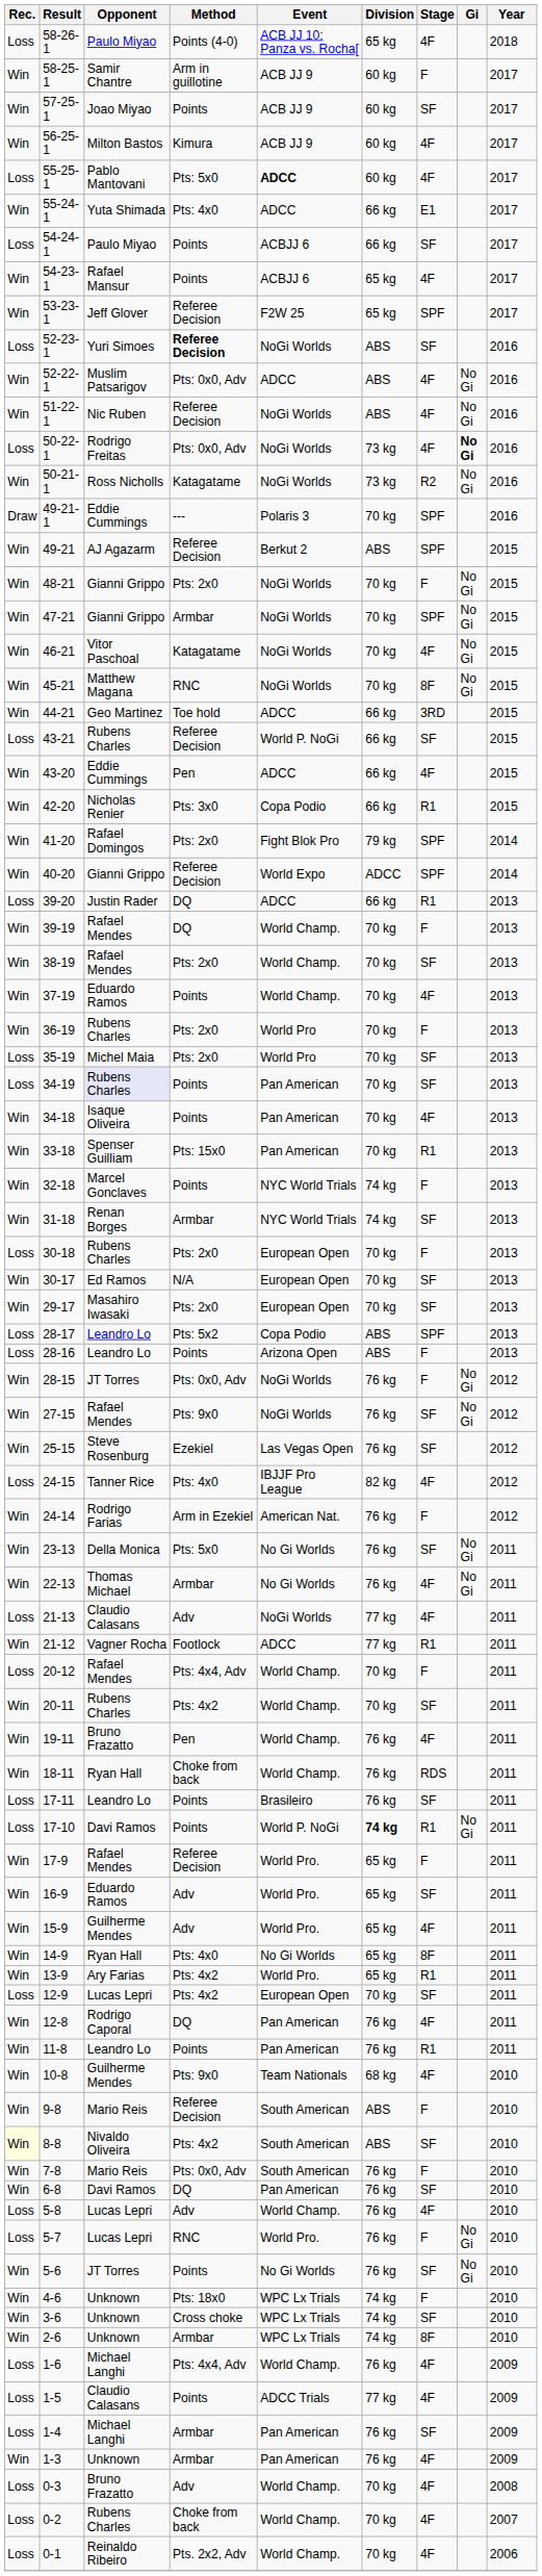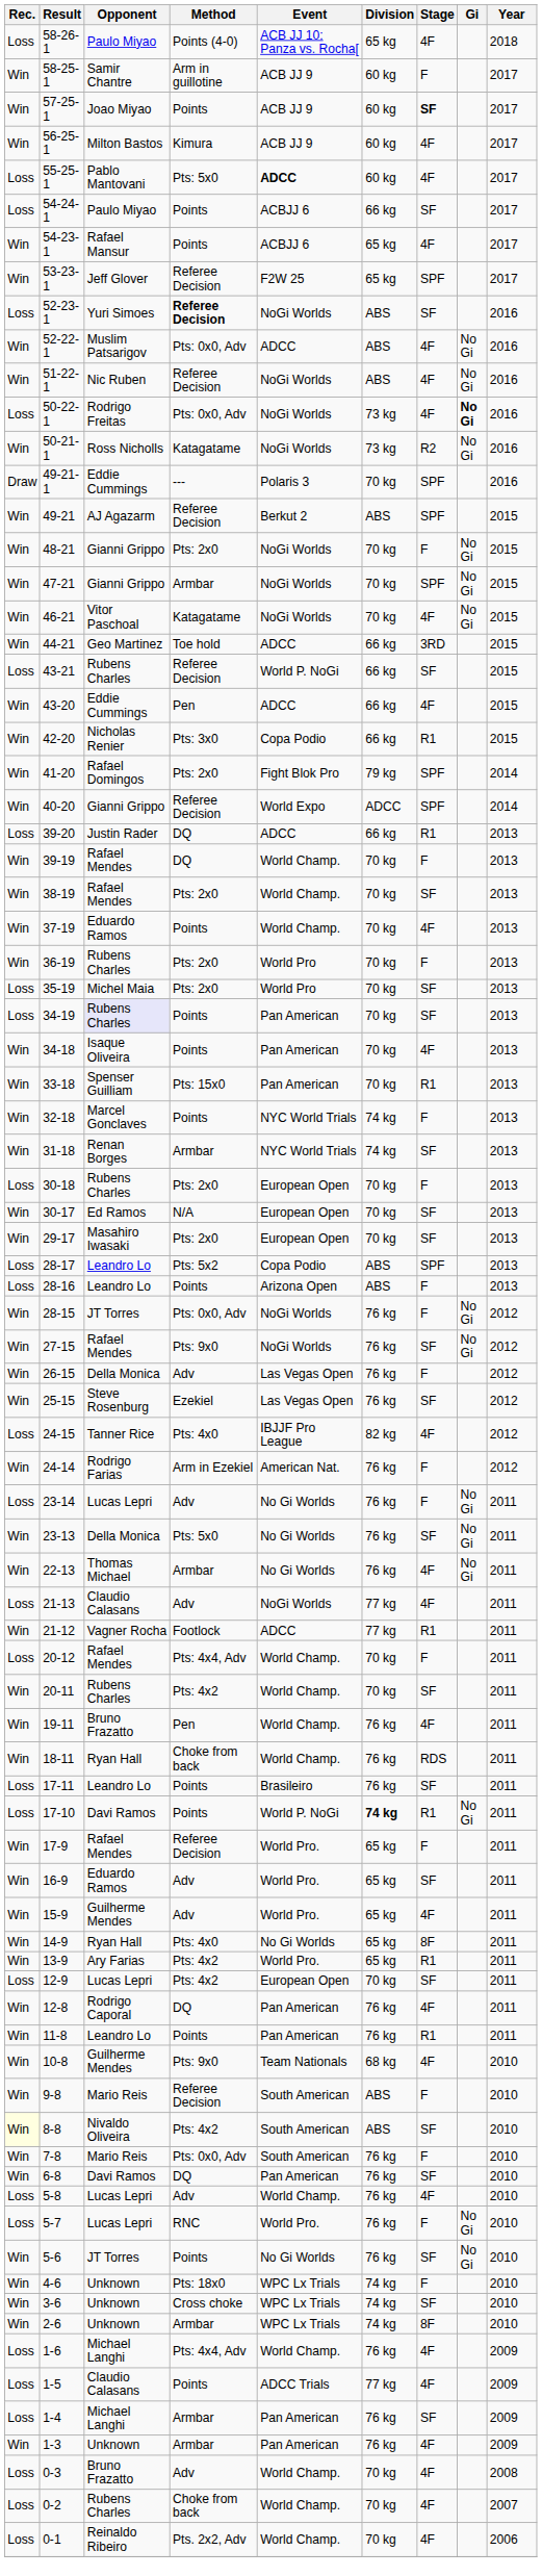57-25-1 | Stage: normal -> bold
- row: Win | 55-24-1 | Yuta Shimada | Pts: 4x0 | ADCC | 66 kg | E1 | 2017
- row: Win | 45-21 | Matthew Magana | RNC | NoGi Worlds | 70 kg | 8F | No Gi | 2015
+ row: Win | 26-15 | Della Monica | Adv | Las Vegas Open | 76 kg | F | 2012
+ row: Loss | 23-14 | Lucas Lepri | Adv | No Gi Worlds | 76 kg | F | No Gi | 2011
